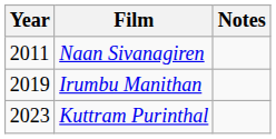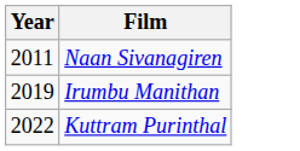- column: Notes
Kuttram Purinthal | Year: 2023 -> 2022
